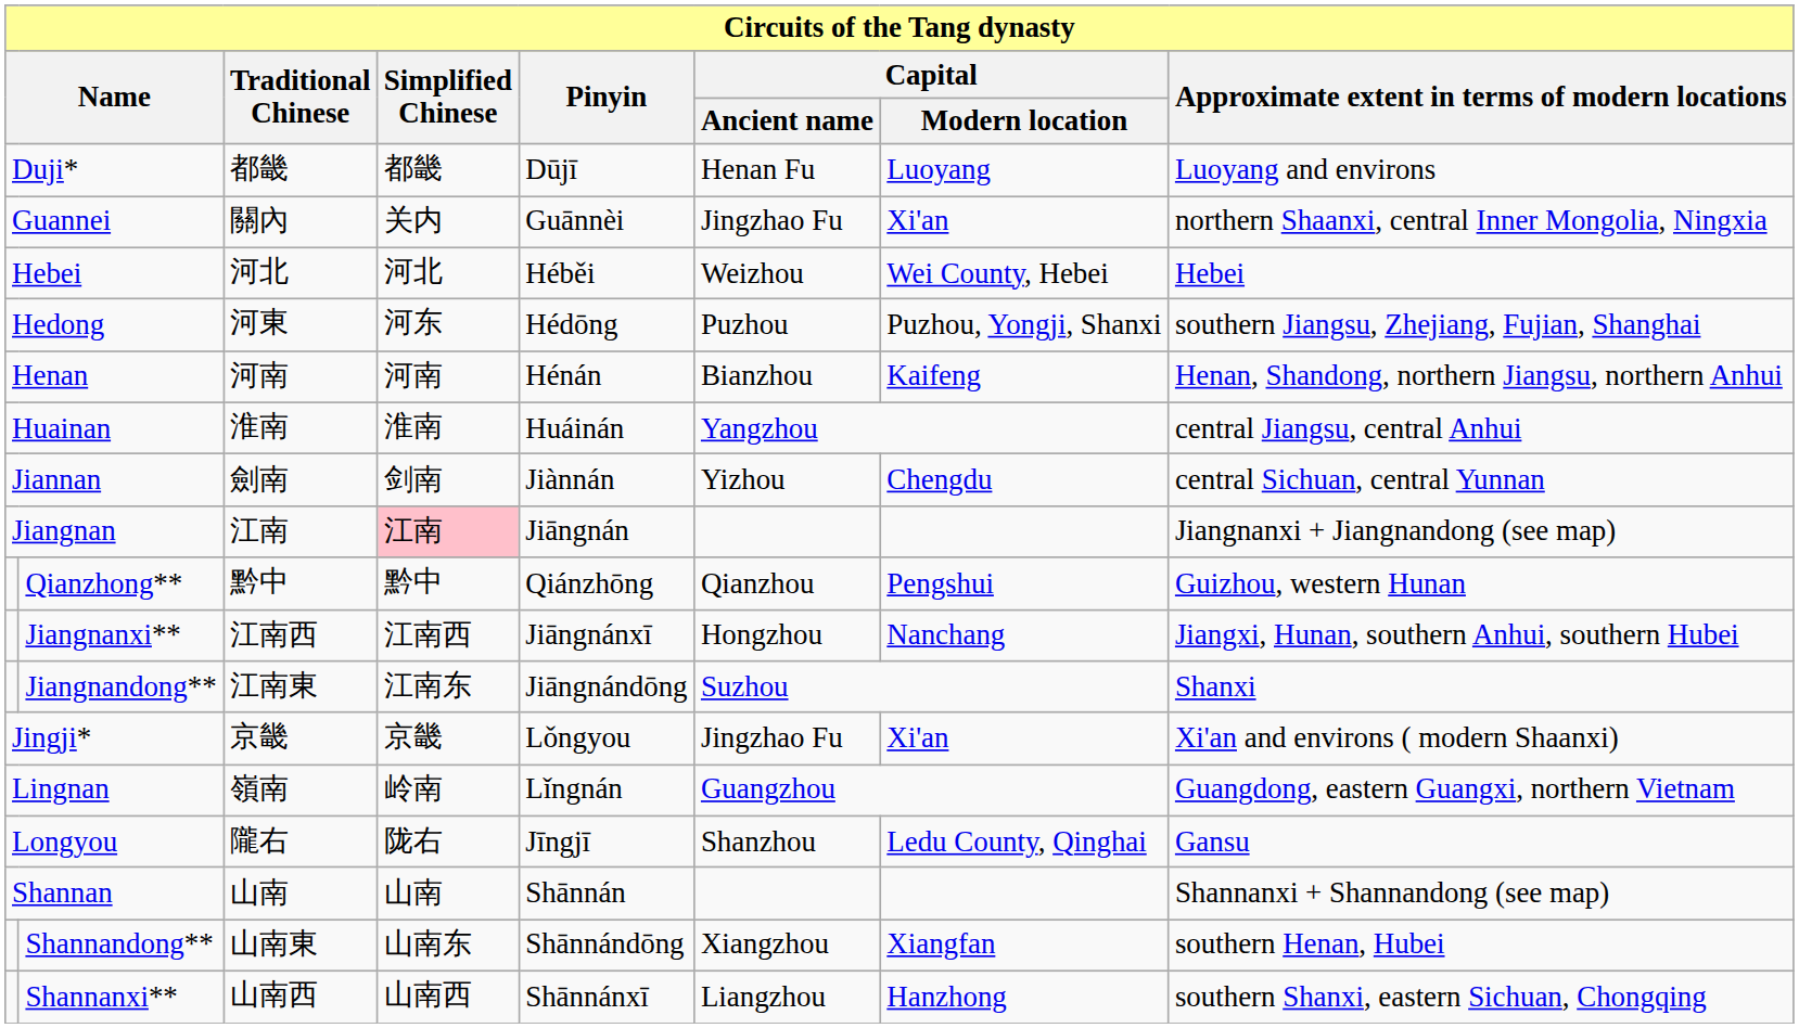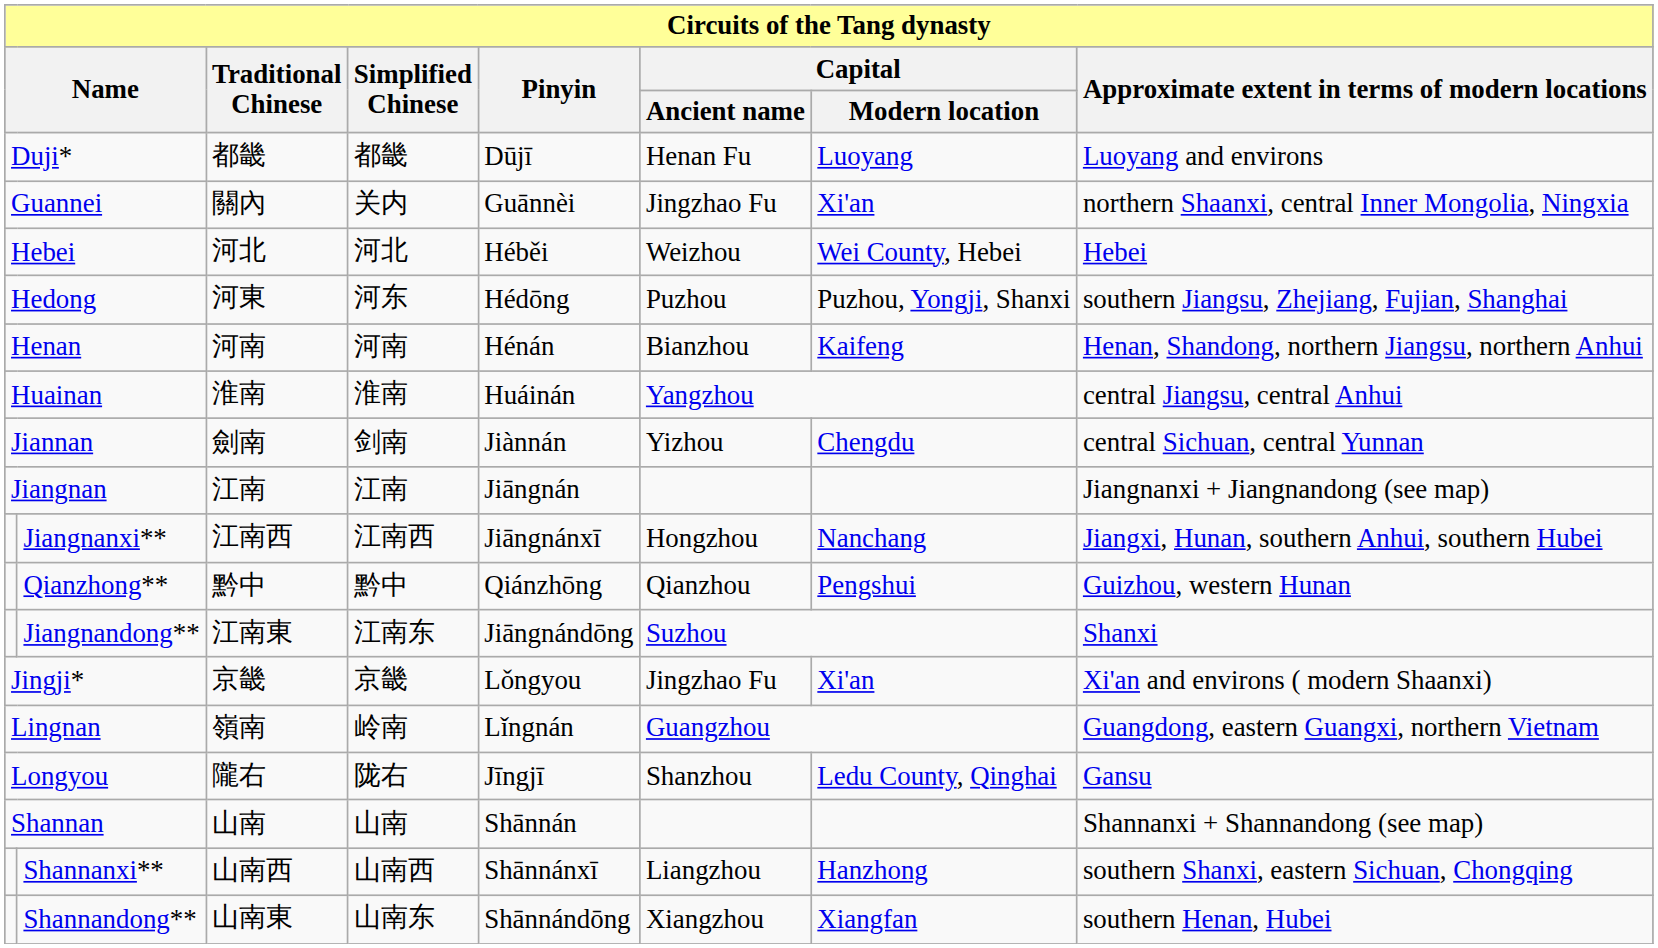Jiangnan | Simplified Chinese: pink background -> no background
rows swapped: Qianzhong** <-> Jiangnanxi**
rows swapped: Shannanxi** <-> Shannandong**
